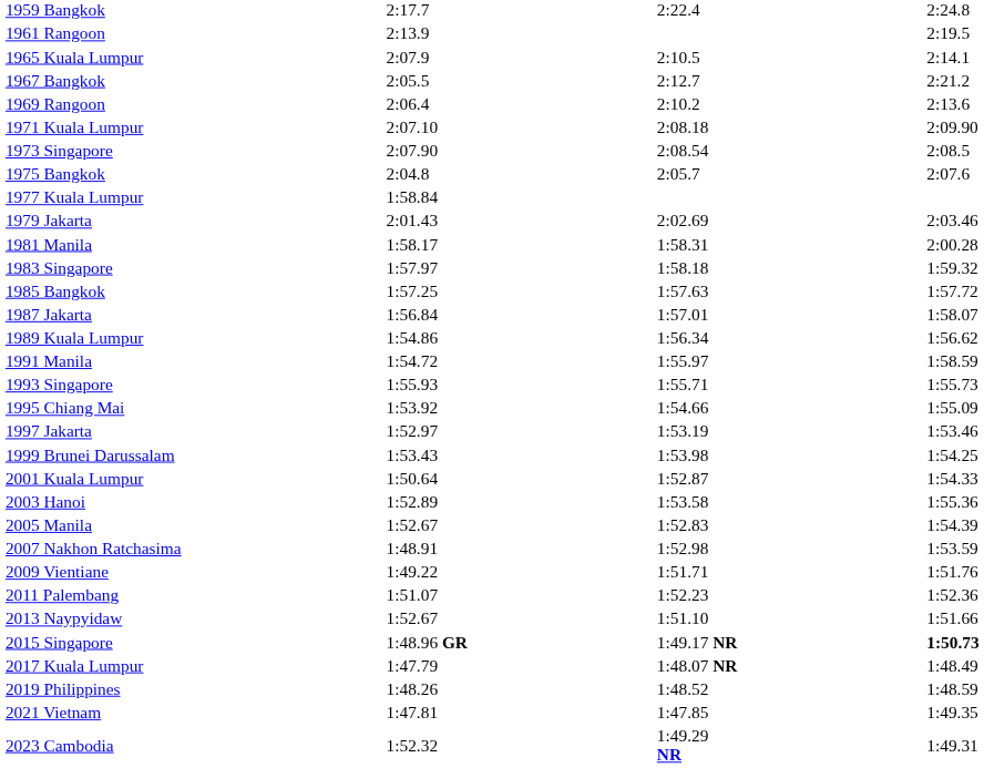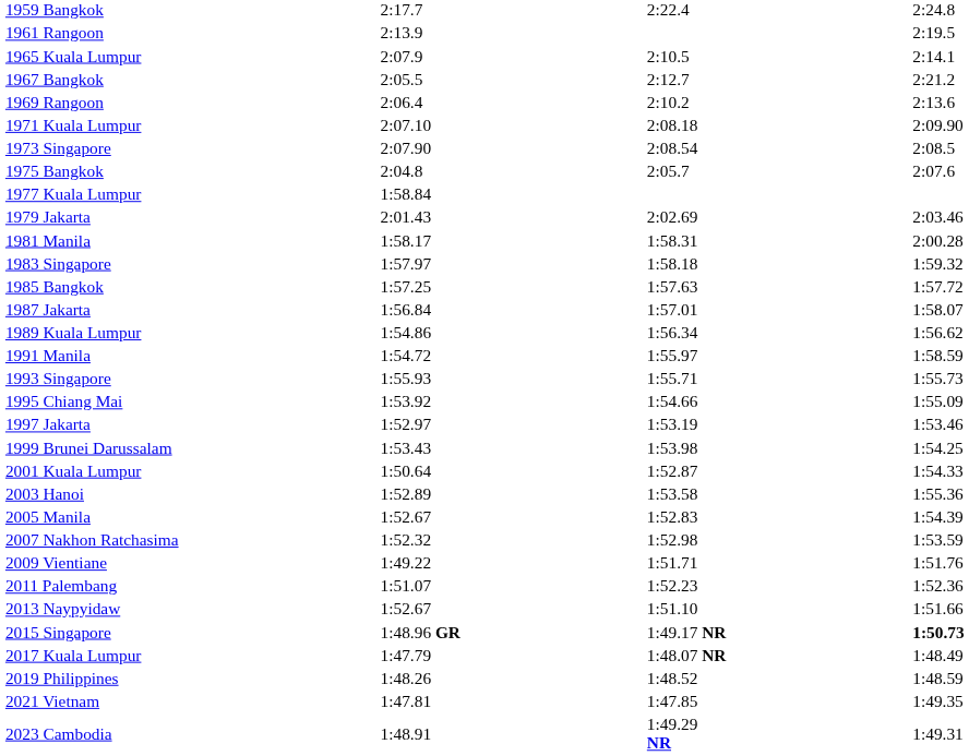2007 Nakhon Ratchasima | column 3: 1:48.91 -> 1:52.32
2023 Cambodia | column 3: 1:52.32 -> 1:48.91
